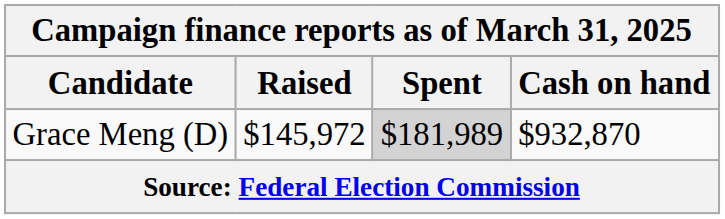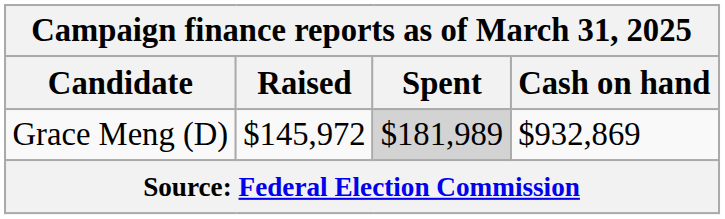Grace Meng (D) | Cash on hand: $932,870 -> $932,869
